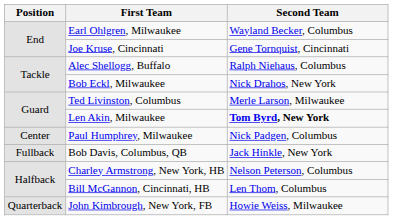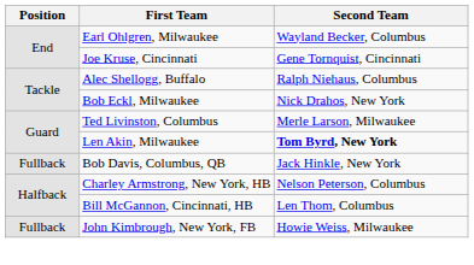- row: Center | Paul Humphrey, Milwaukee | Nick Padgen, Columbus
John Kimbrough, New York, FB | Position: Quarterback -> Fullback
